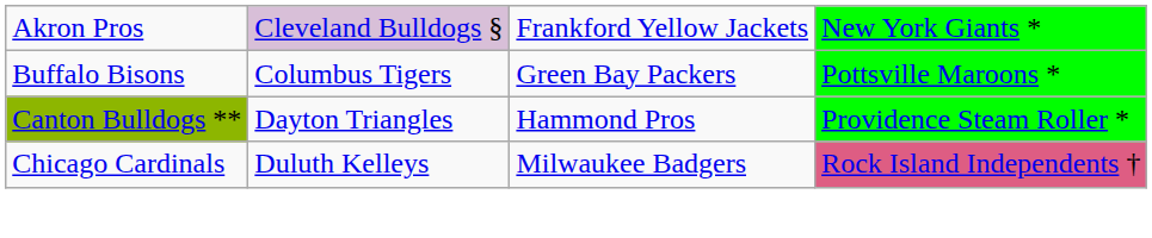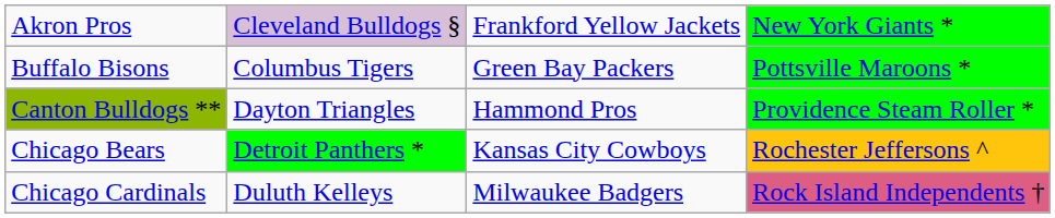+ row: Chicago Bears | Detroit Panthers * | Kansas City Cowboys | Rochester Jeffersons ^
